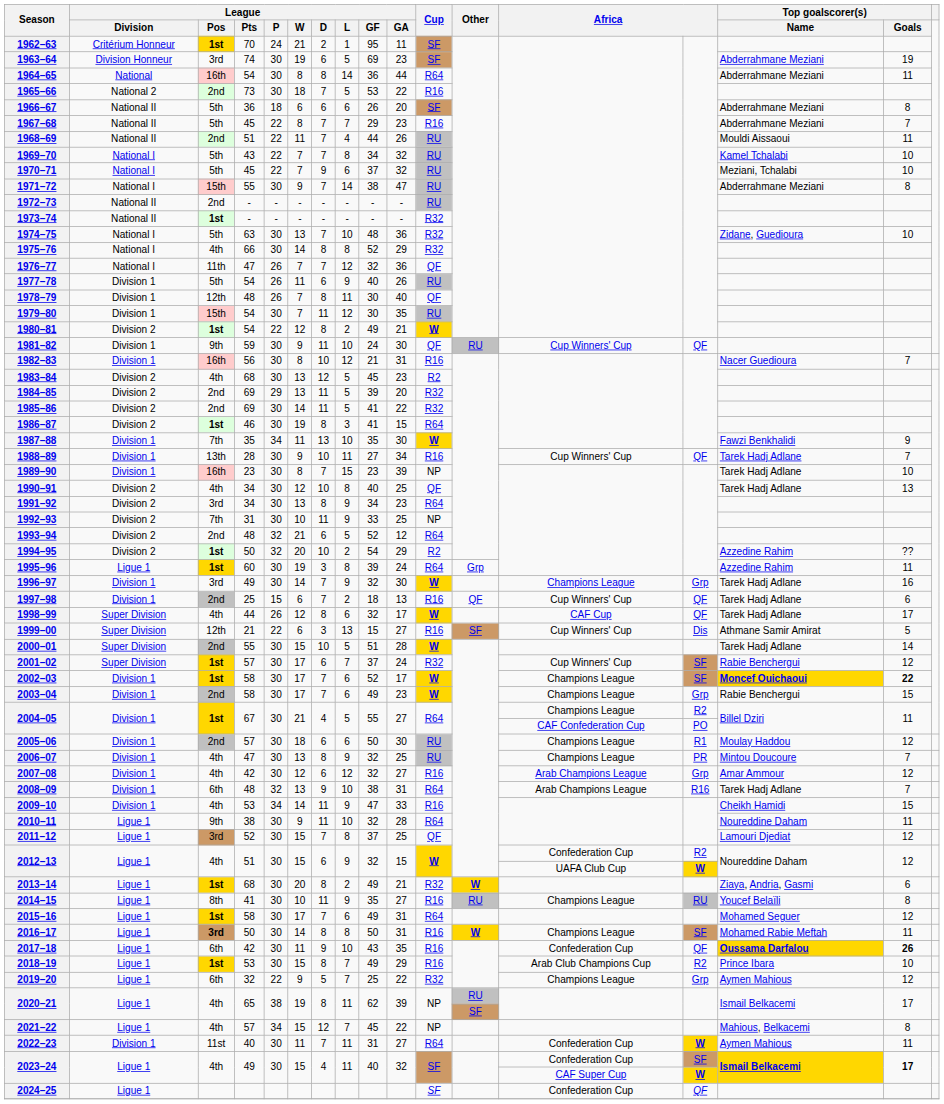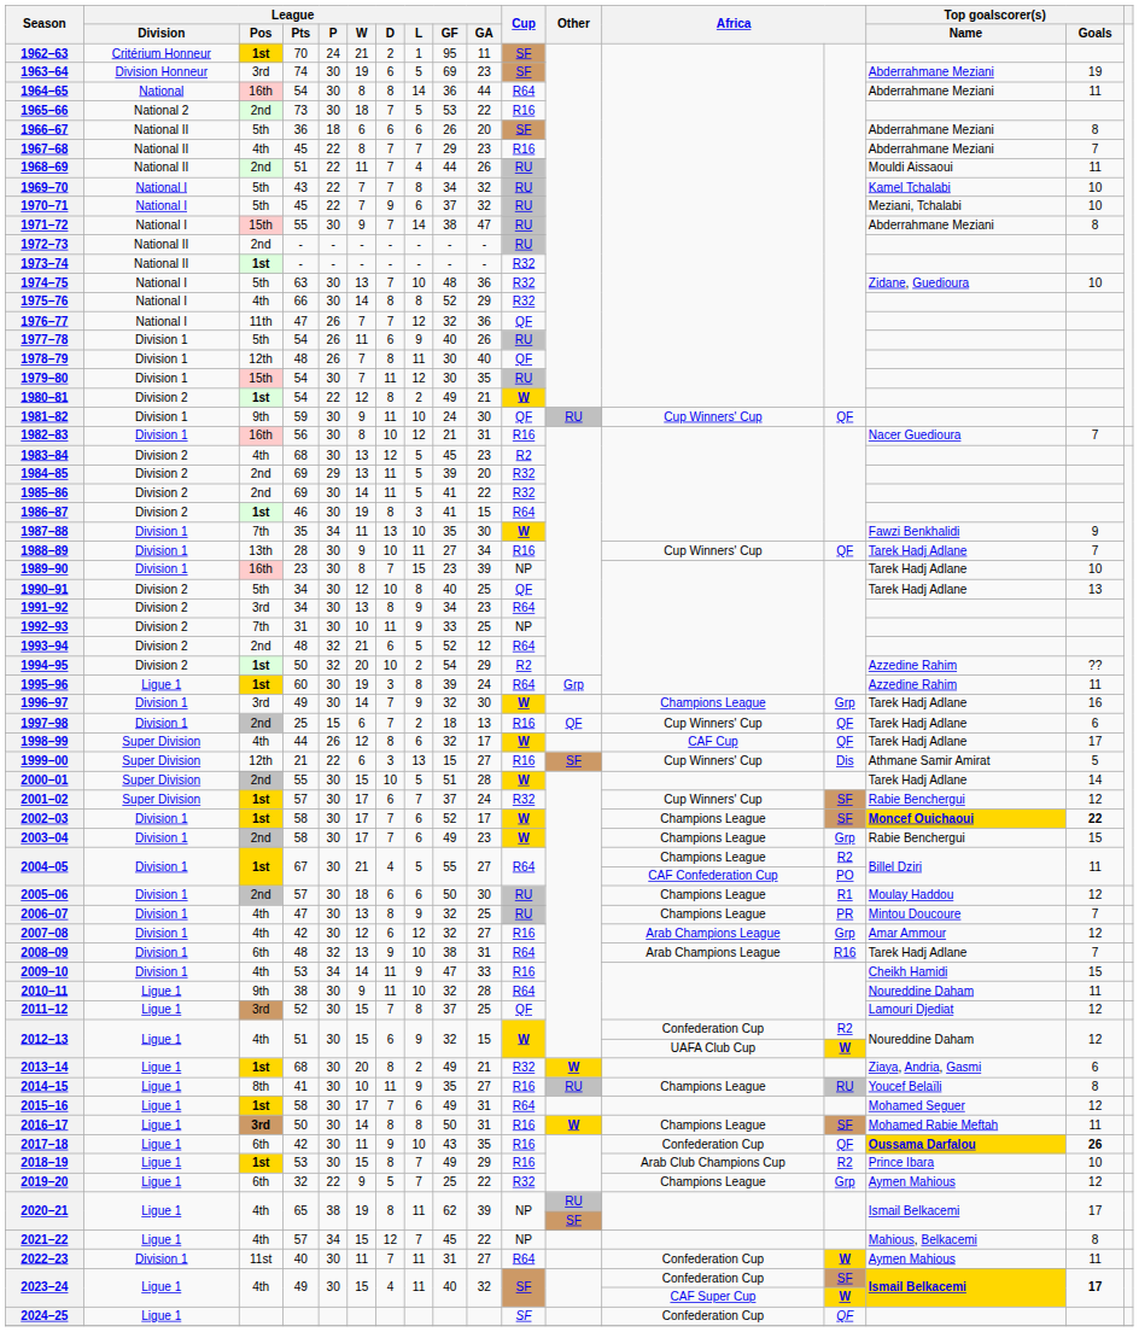1967–68 | League / Pos: 5th -> 4th
1990–91 | League / Pos: 4th -> 5th
